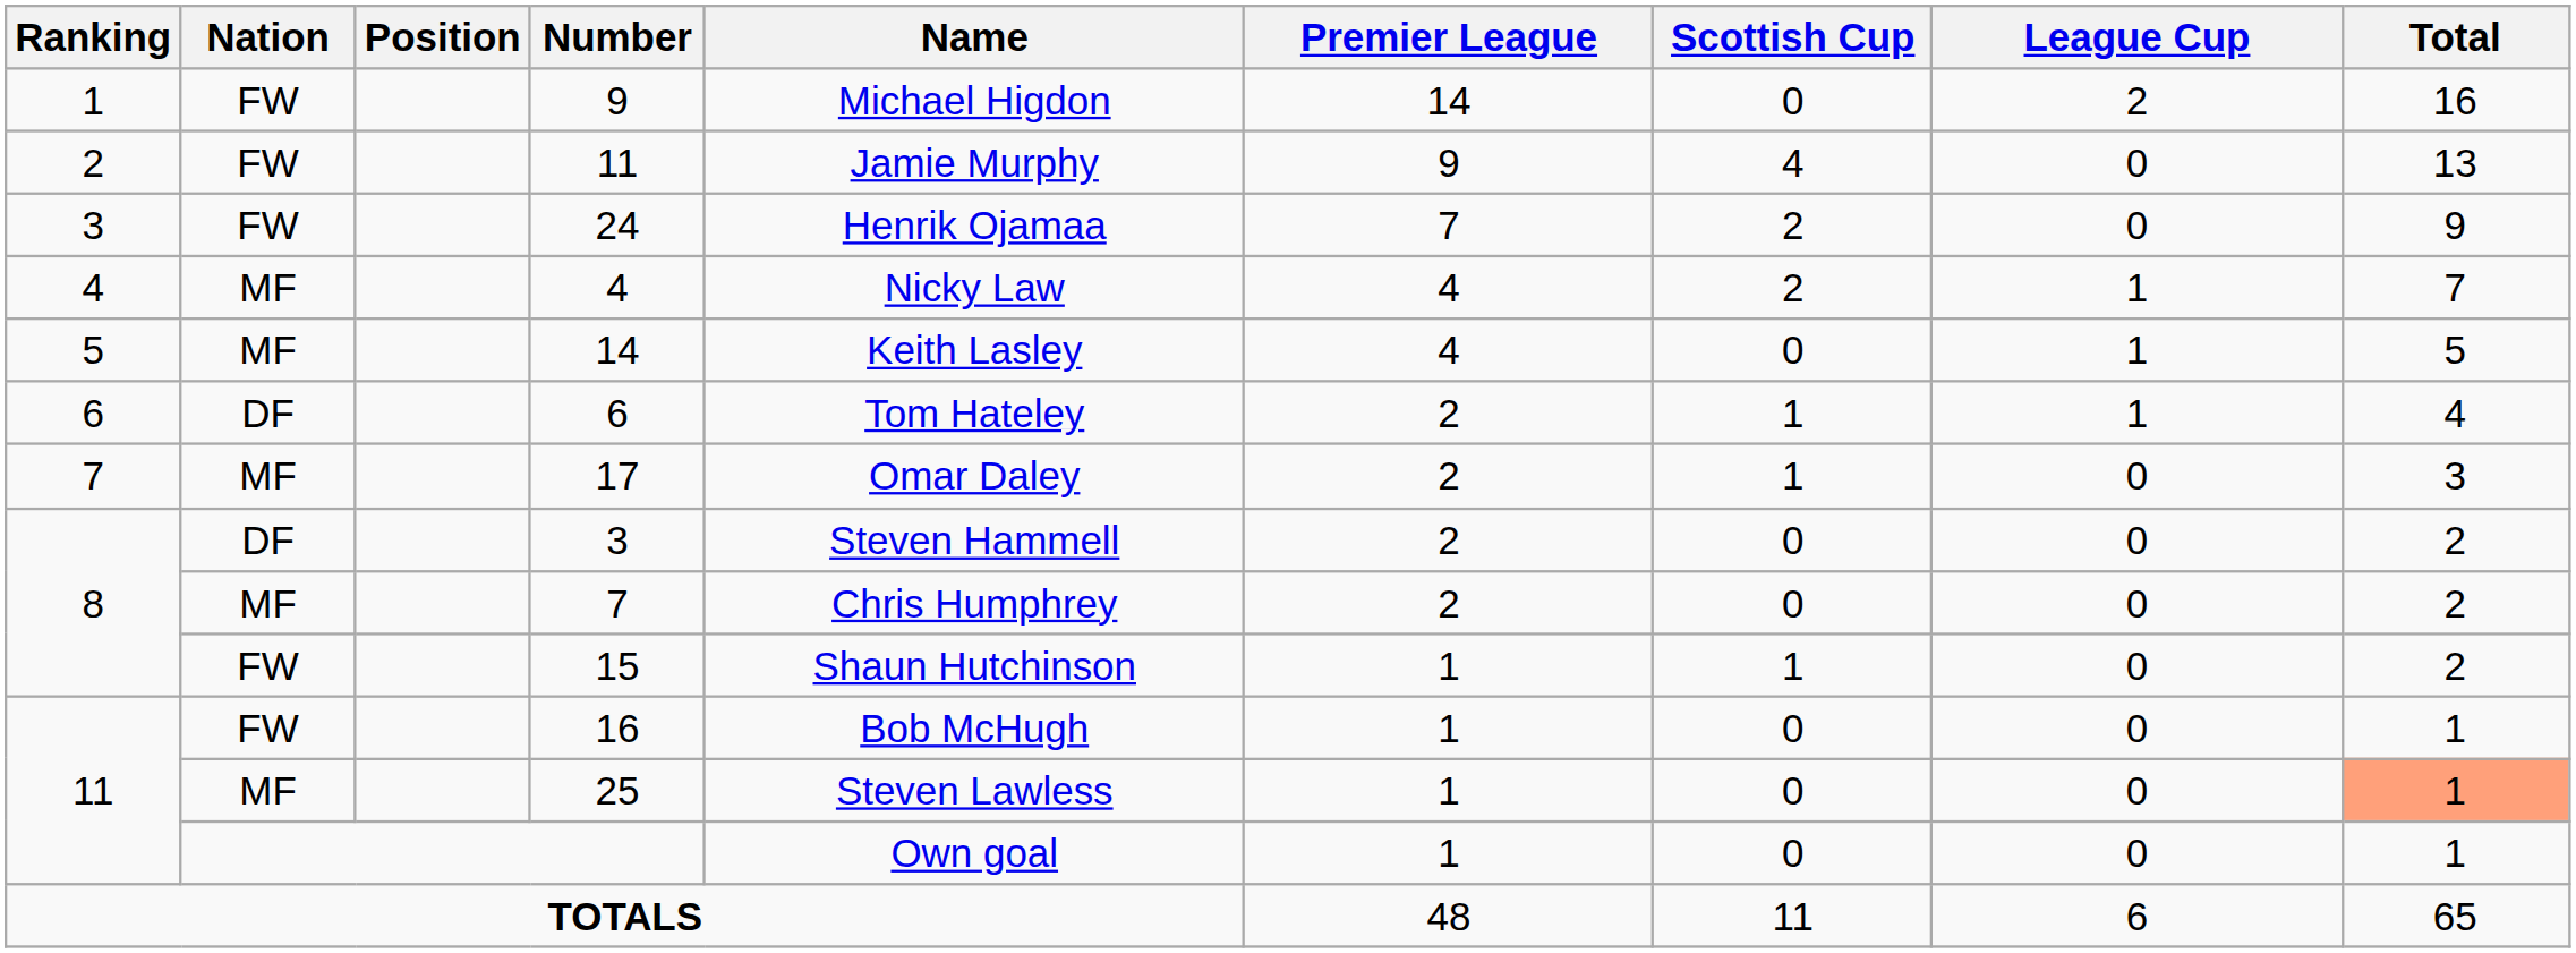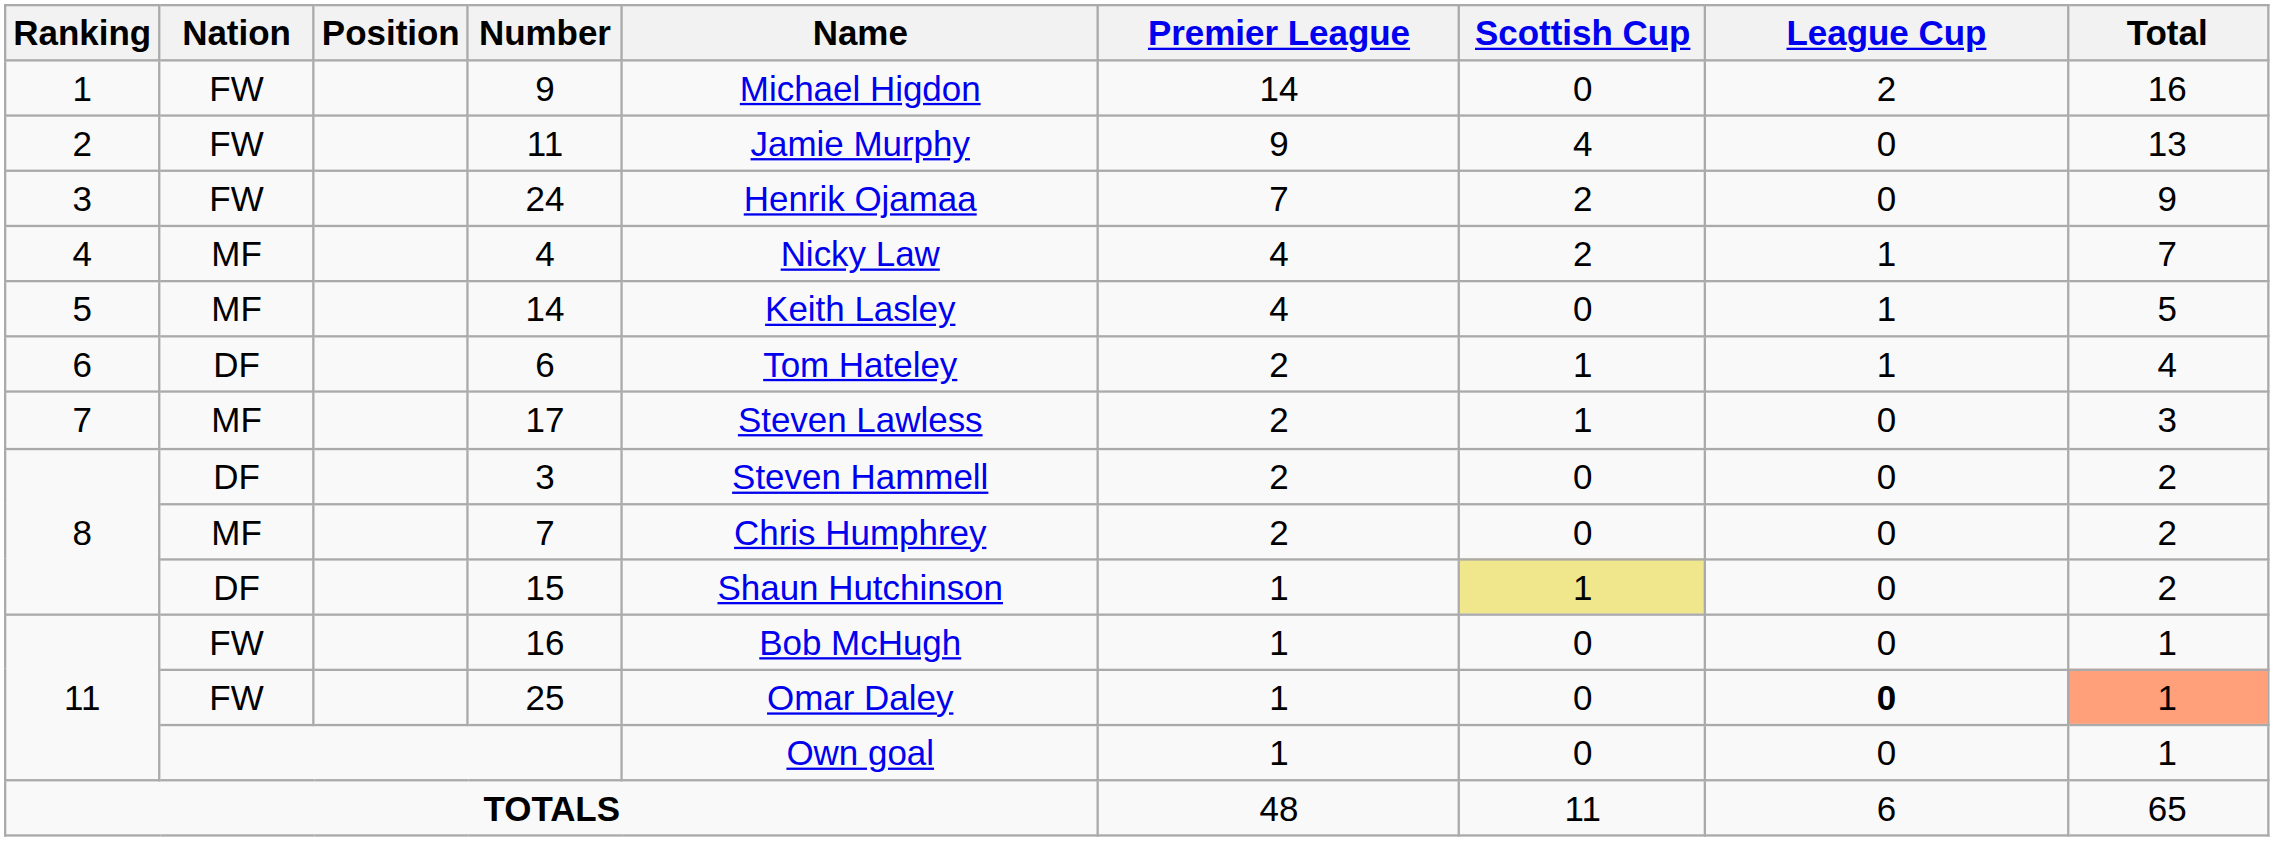17 | Name: Omar Daley -> Steven Lawless
15 | Nation: FW -> DF
15 | Scottish Cup: no background -> khaki background
25 | Nation: MF -> FW
25 | Name: Steven Lawless -> Omar Daley
25 | League Cup: normal -> bold
